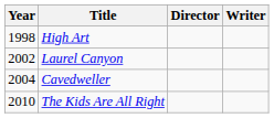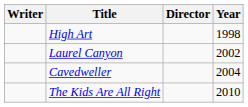columns swapped: Year <-> Writer
